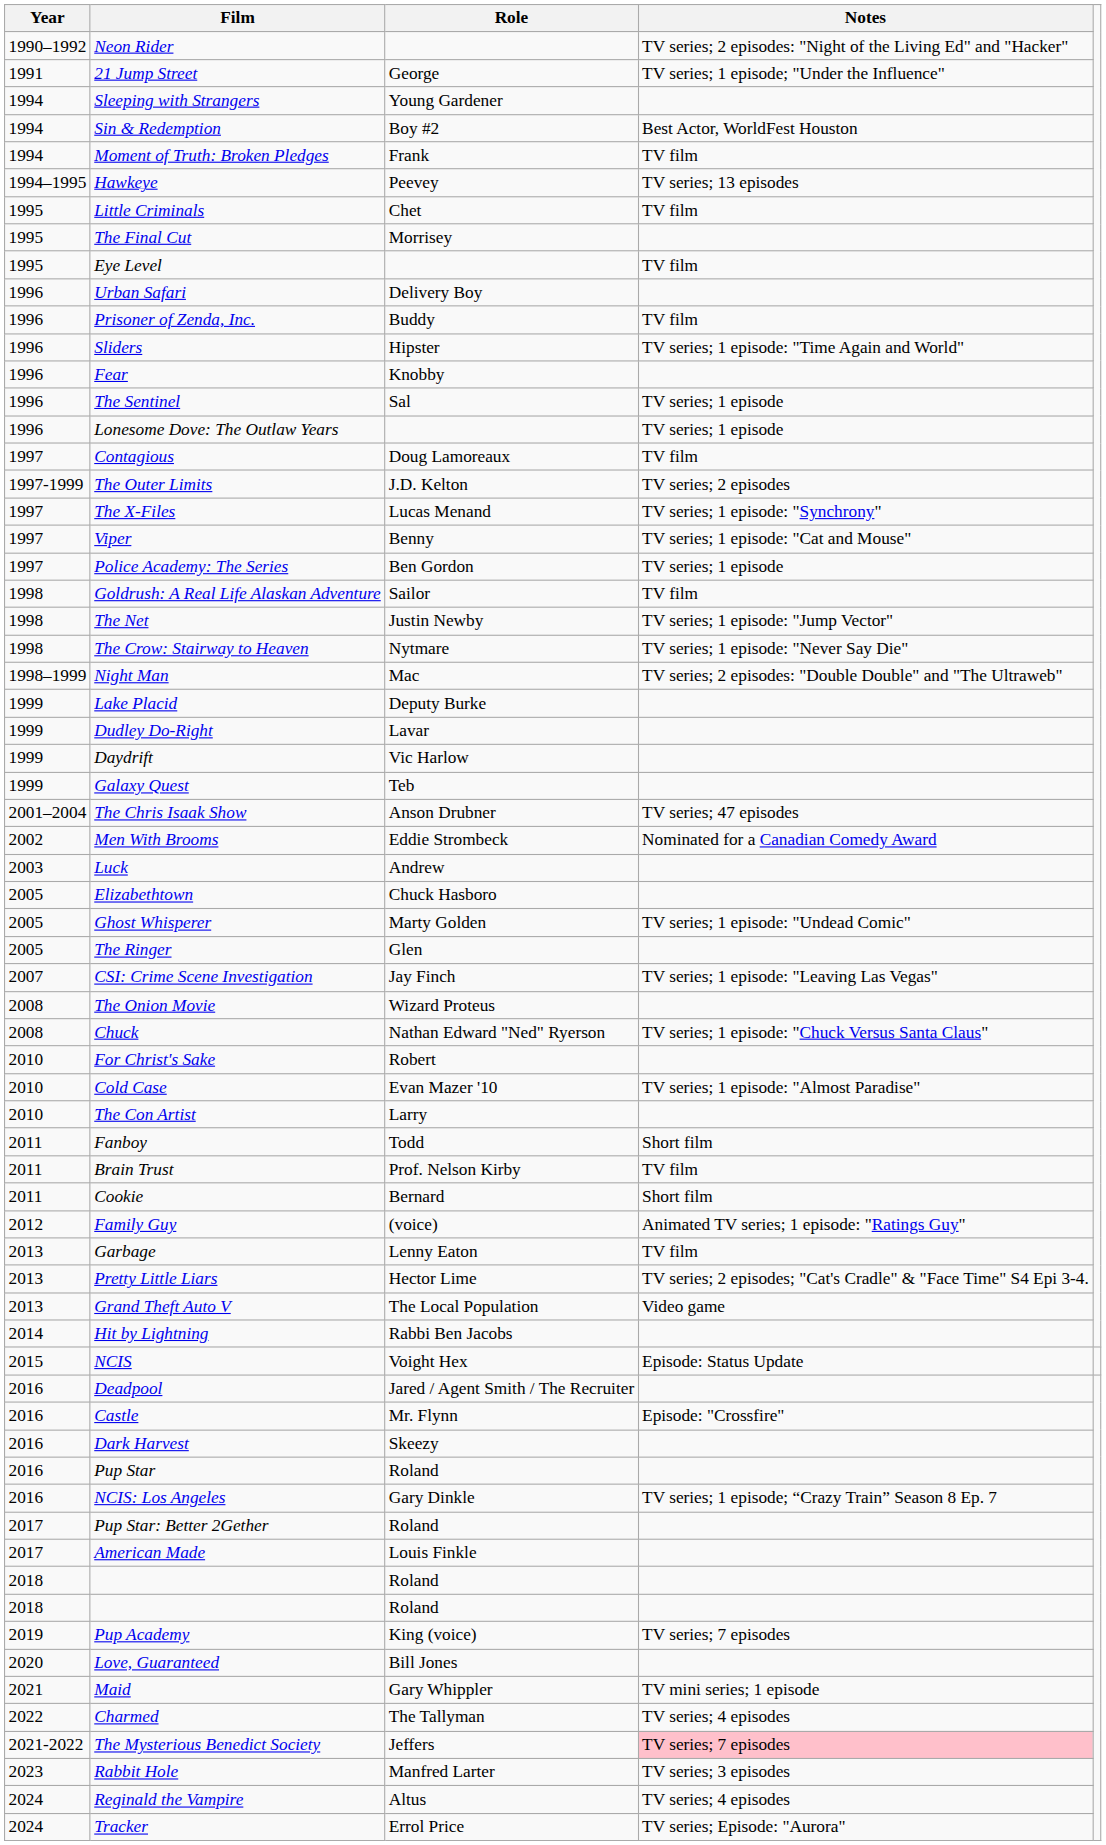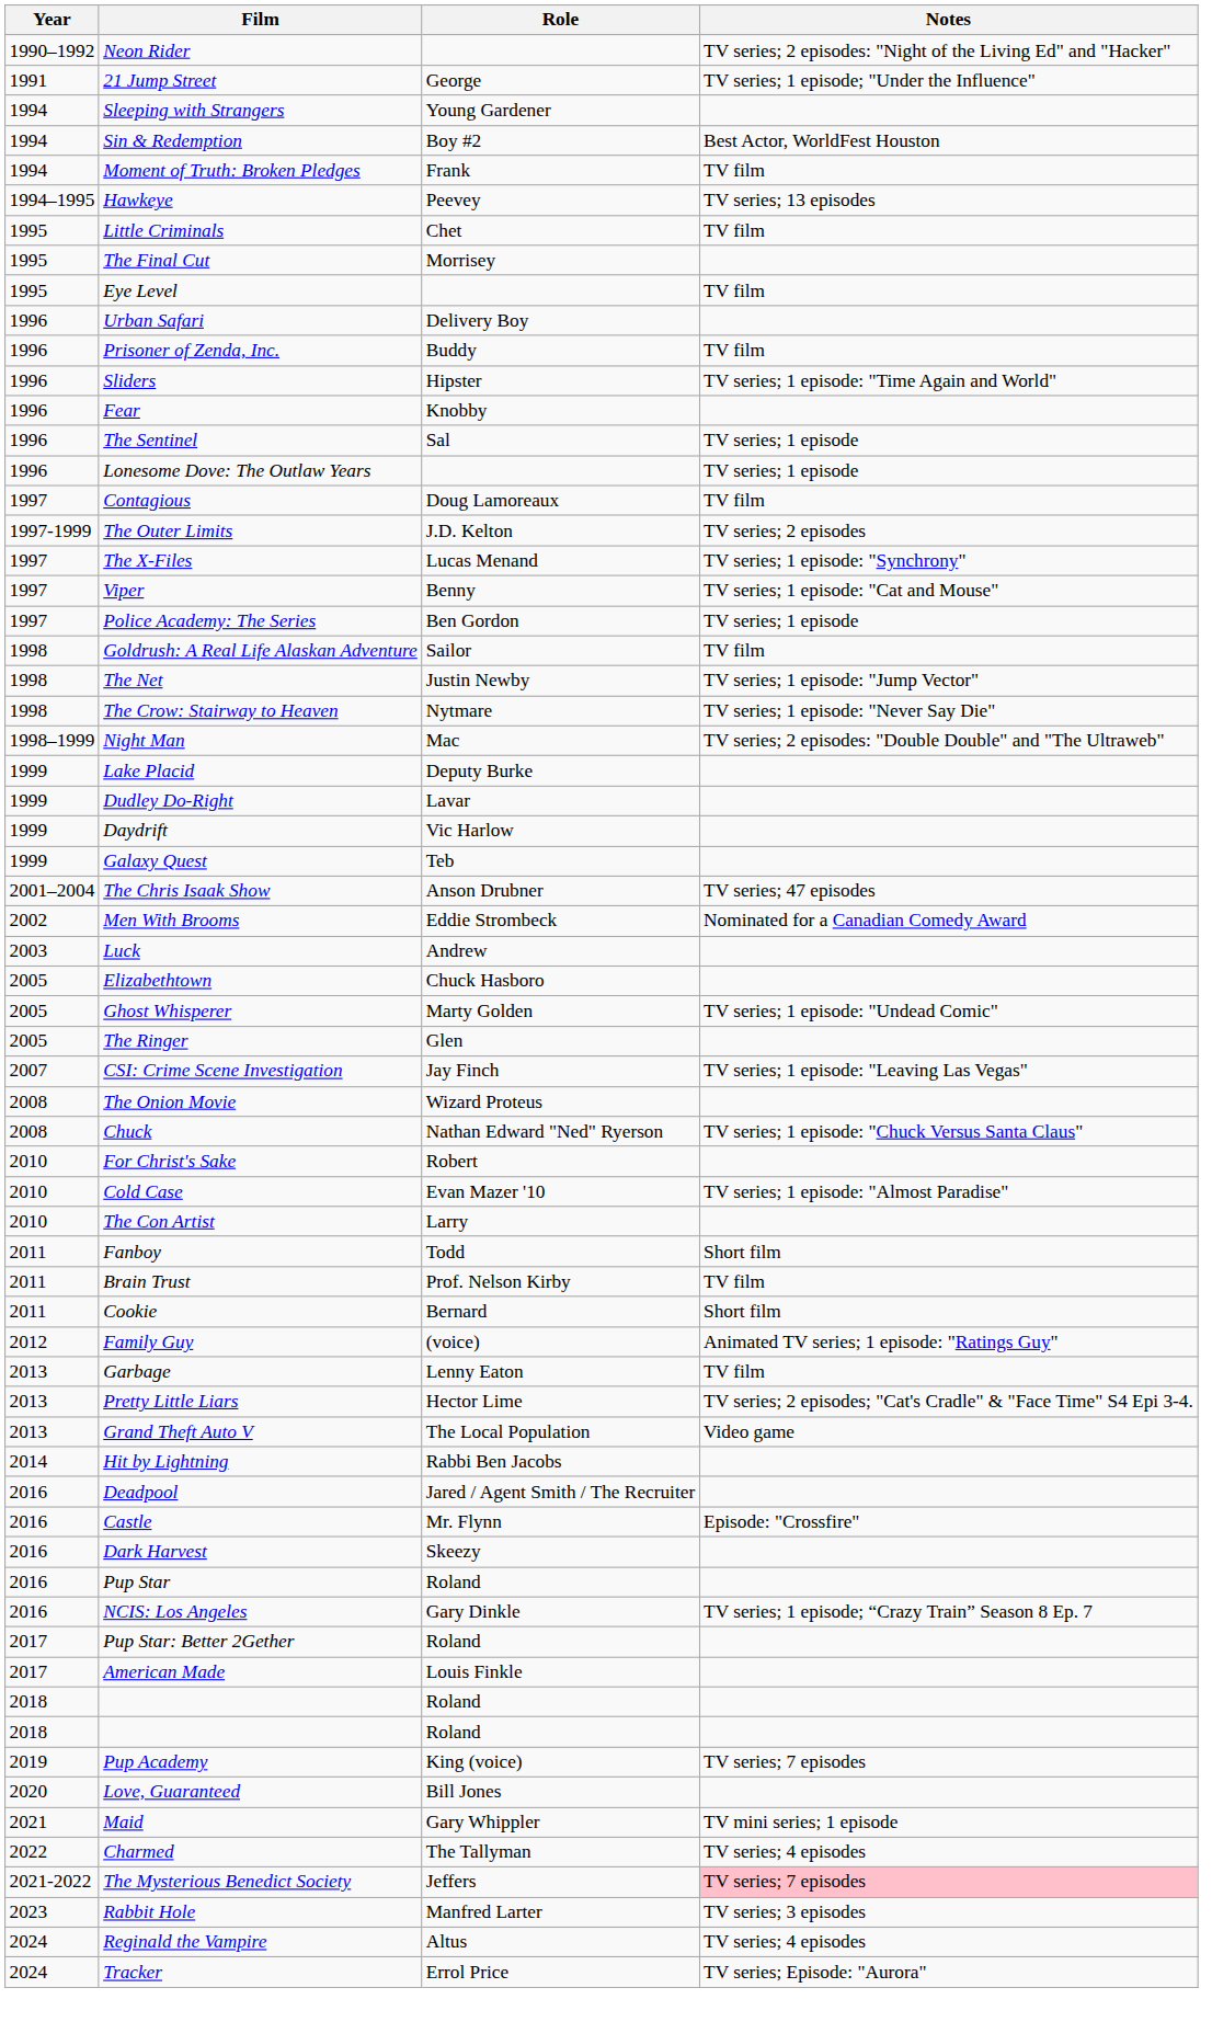- row: 2015 | NCIS | Voight Hex | Episode: Status Update
